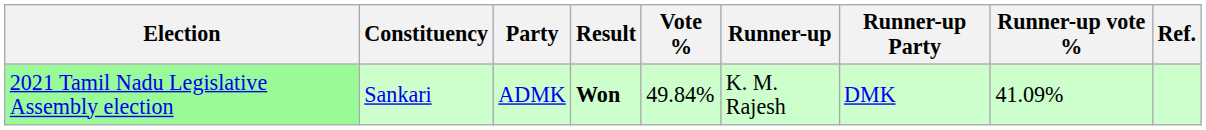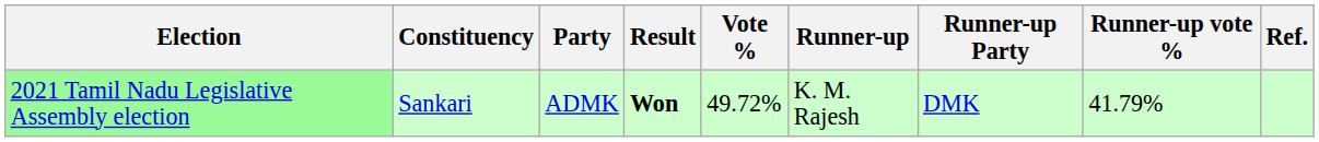2021 Tamil Nadu Legislative Assembly election | Vote %: 49.84% -> 49.72%
2021 Tamil Nadu Legislative Assembly election | Runner-up vote %: 41.09% -> 41.79%
